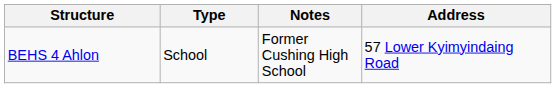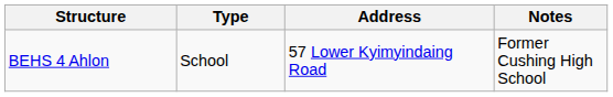columns swapped: Address <-> Notes
